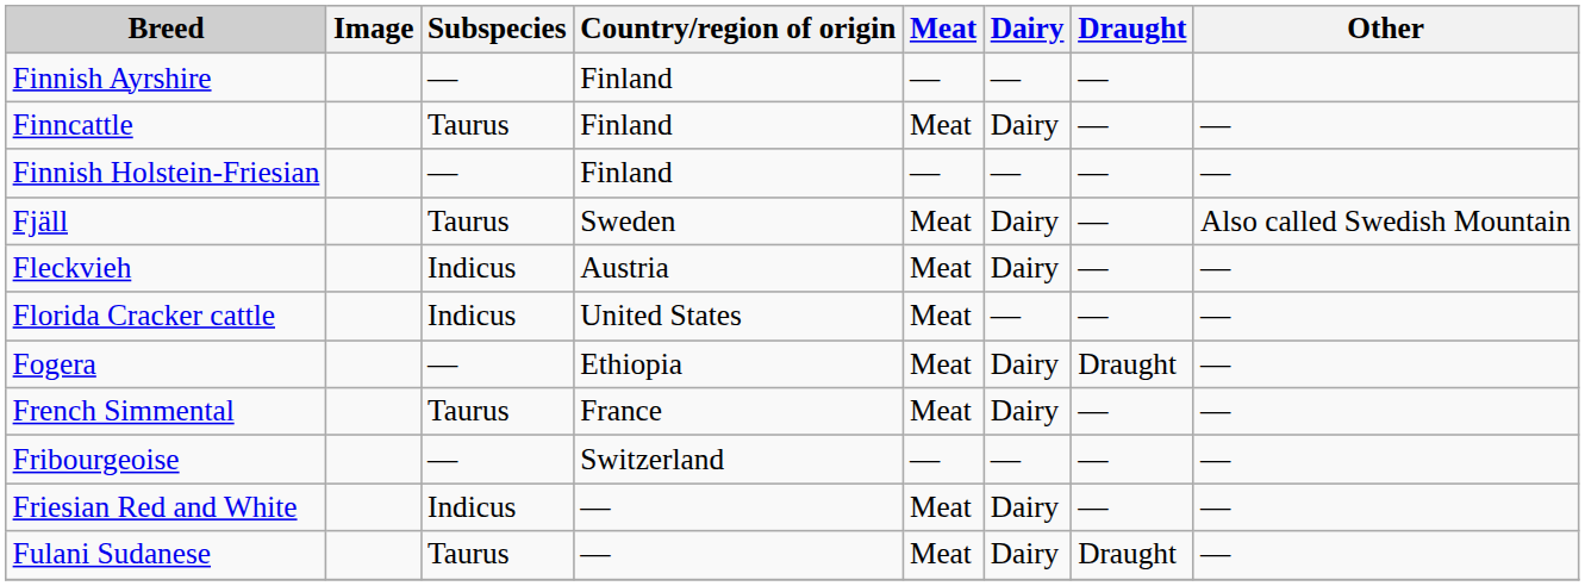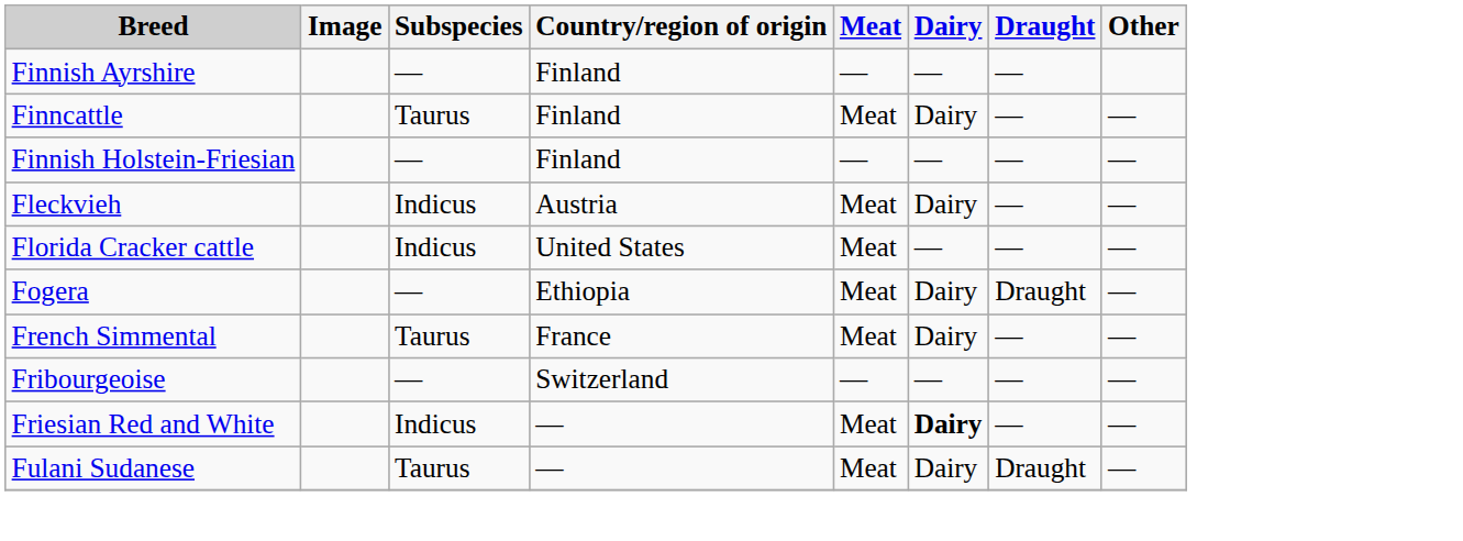- row: Fjäll | Taurus | Sweden | Meat | Dairy | — | Also called Swedish Mountain
Friesian Red and White | Dairy: normal -> bold
